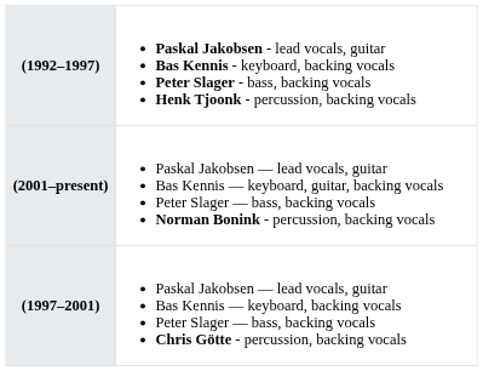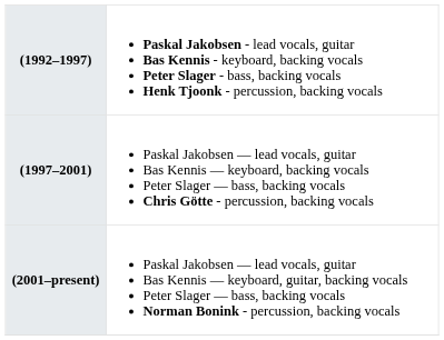rows swapped: (1997–2001) <-> (2001–present)
